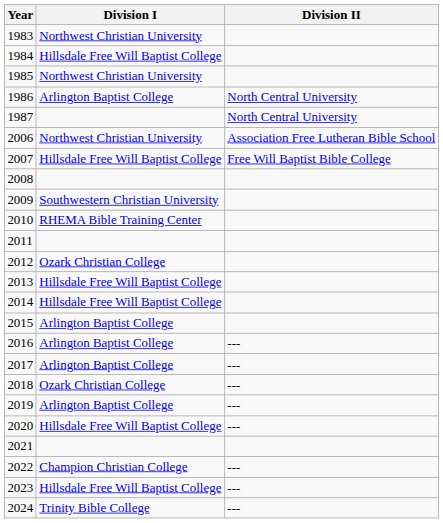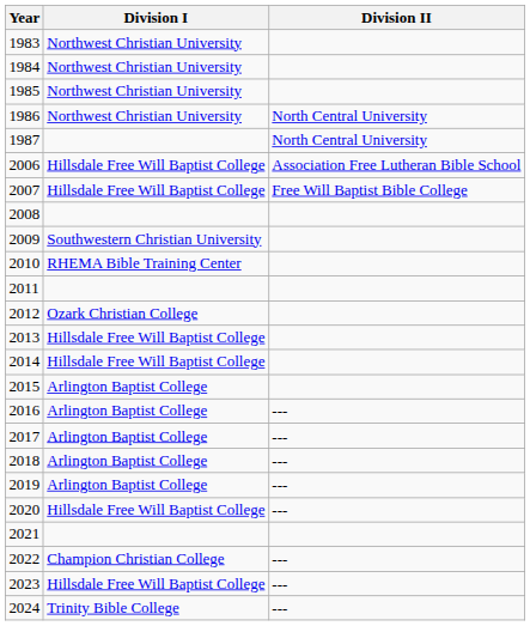1984 | Division I: Hillsdale Free Will Baptist College -> Northwest Christian University
1986 | Division I: Arlington Baptist College -> Northwest Christian University
2006 | Division I: Northwest Christian University -> Hillsdale Free Will Baptist College
2018 | Division I: Ozark Christian College -> Arlington Baptist College
